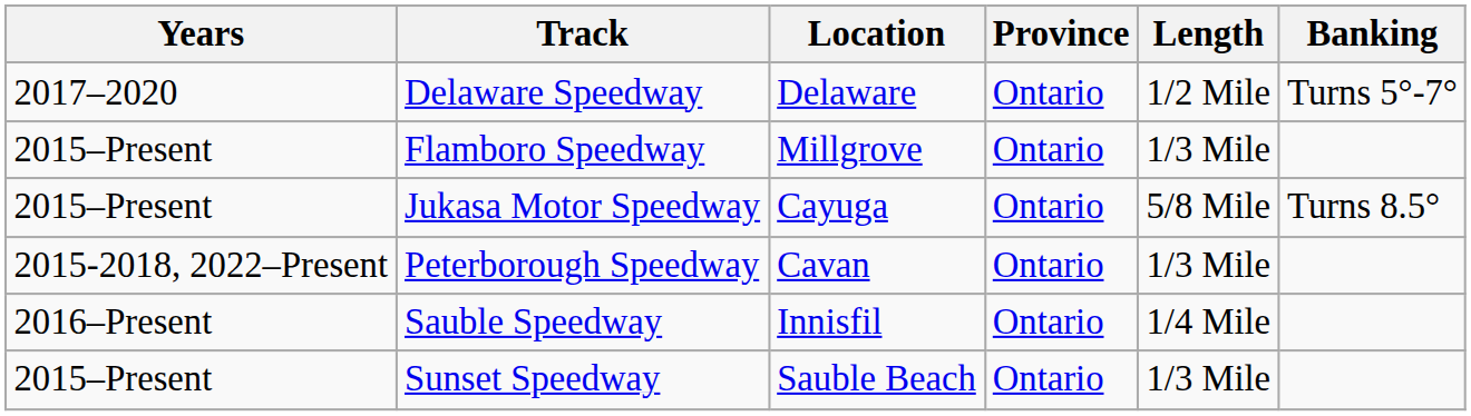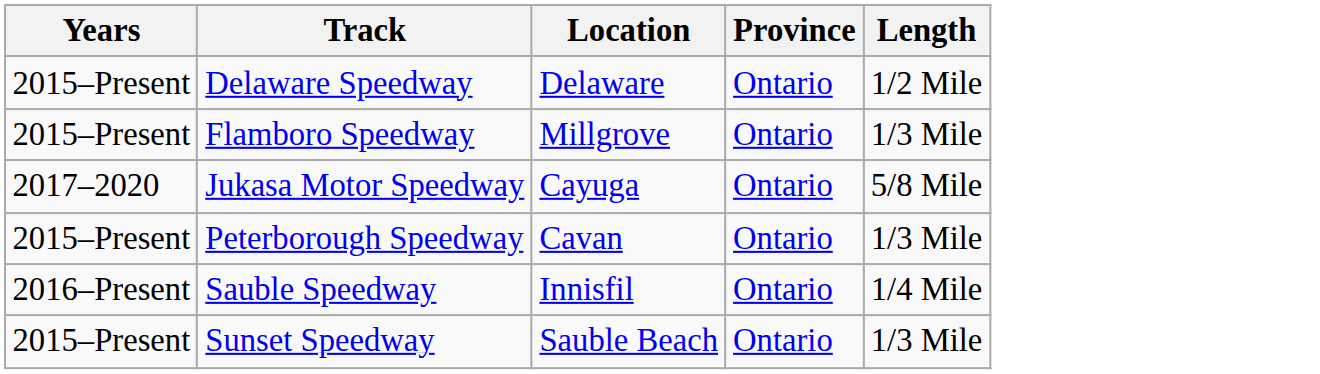- column: Banking | Turns 5°-7° | Turns 8.5°
Delaware Speedway | Years: 2017–2020 -> 2015–Present
Jukasa Motor Speedway | Years: 2015–Present -> 2017–2020
Peterborough Speedway | Years: 2015-2018, 2022–Present -> 2015–Present
